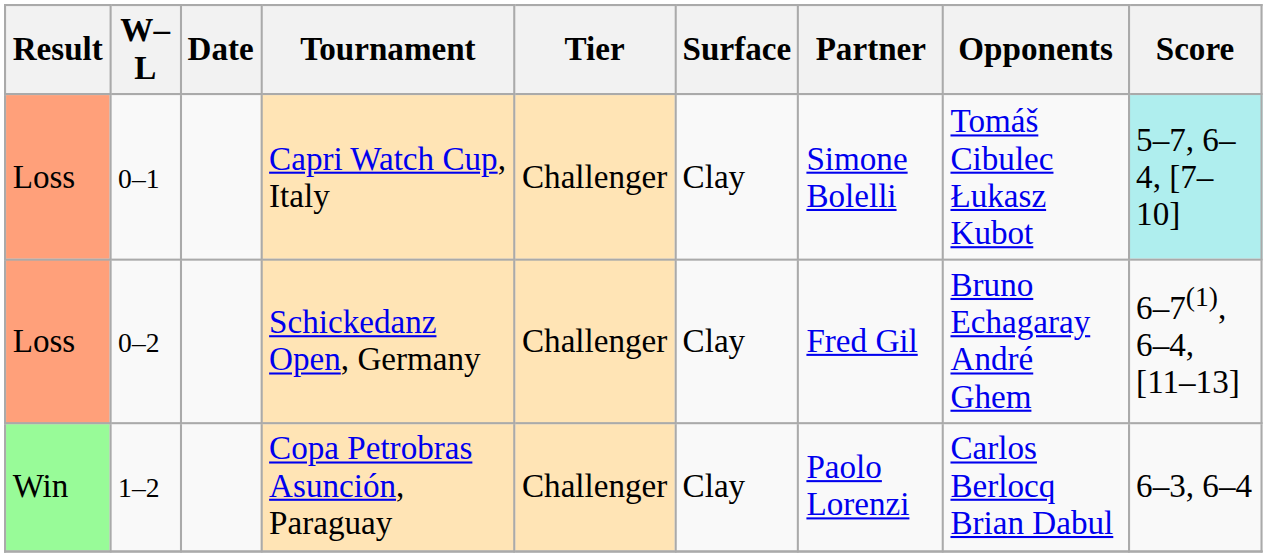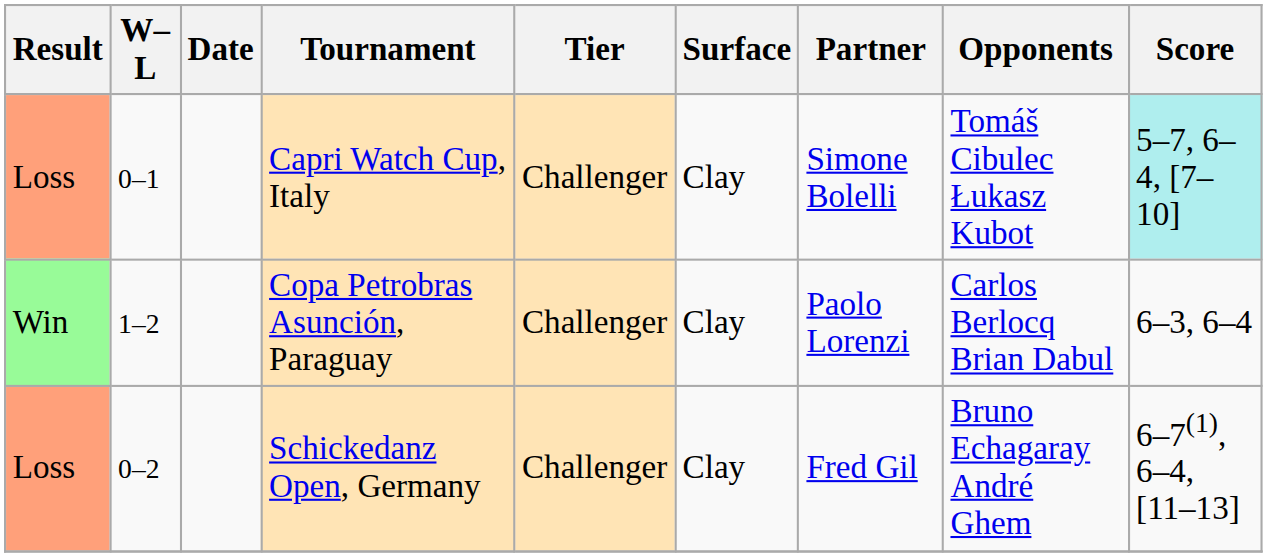rows swapped: Schickedanz Open, Germany <-> Copa Petrobras Asunción, Paraguay
